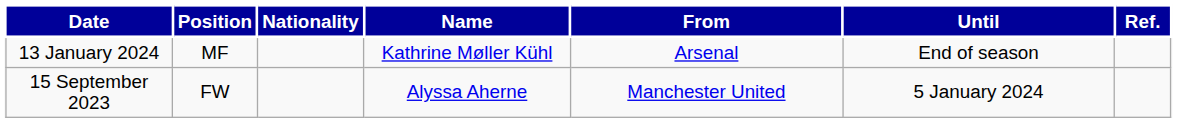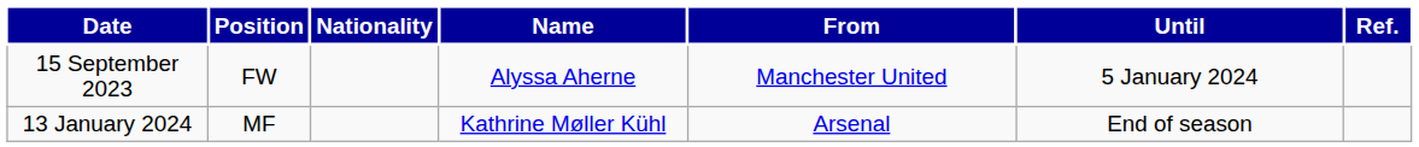rows swapped: 15 September 2023 <-> 13 January 2024
